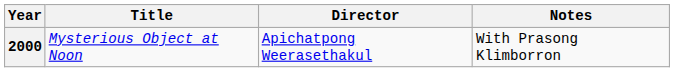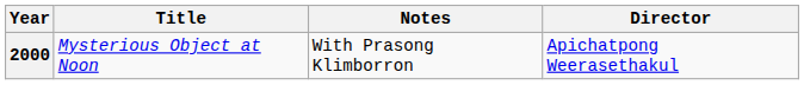columns swapped: Director <-> Notes
